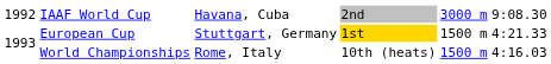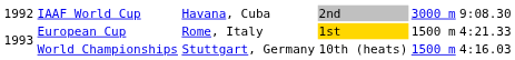European Cup | column 3: Stuttgart, Germany -> Rome, Italy
World Championships | column 3: Rome, Italy -> Stuttgart, Germany
